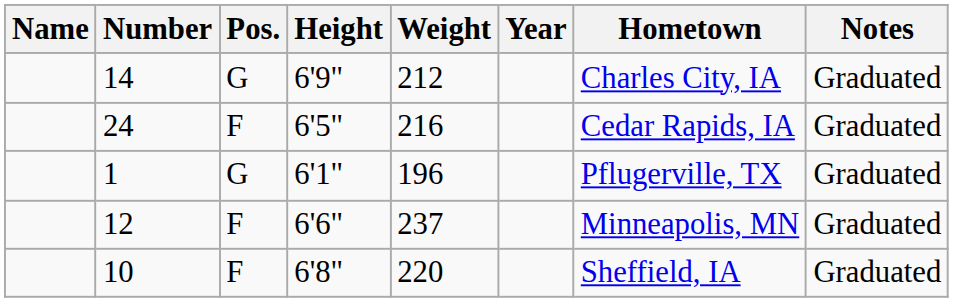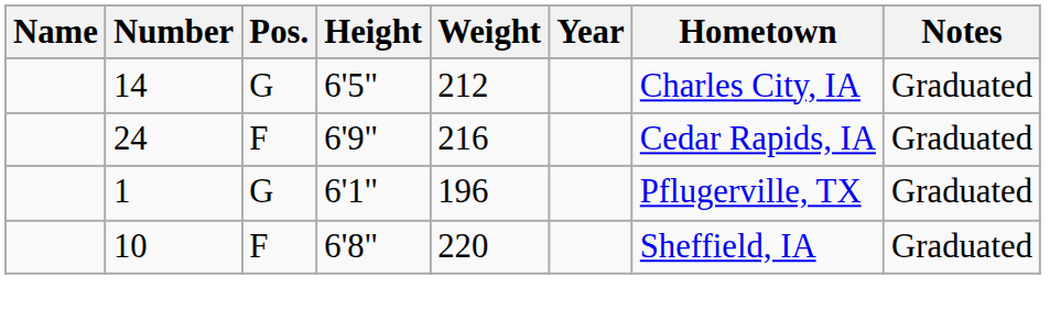14 | Height: 6'9" -> 6'5"
24 | Height: 6'5" -> 6'9"
- row: 12 | F | 6'6" | 237 | Minneapolis, MN | Graduated
